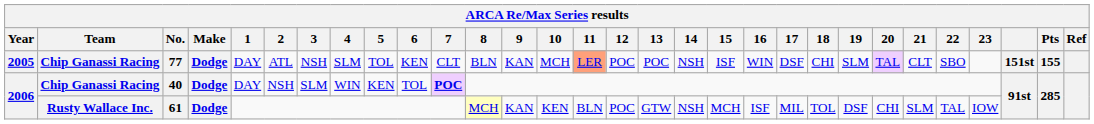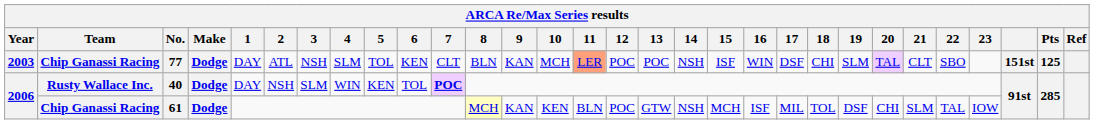77 | Year: 2005 -> 2003
77 | Pts: 155 -> 125
40 | Team: Chip Ganassi Racing -> Rusty Wallace Inc.
61 | Team: Rusty Wallace Inc. -> Chip Ganassi Racing
